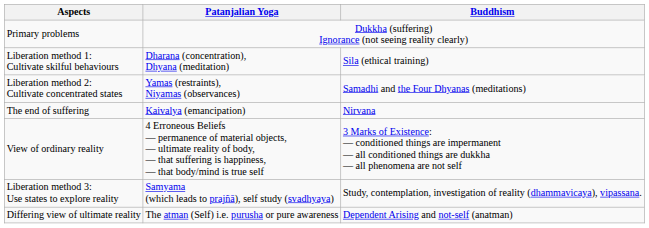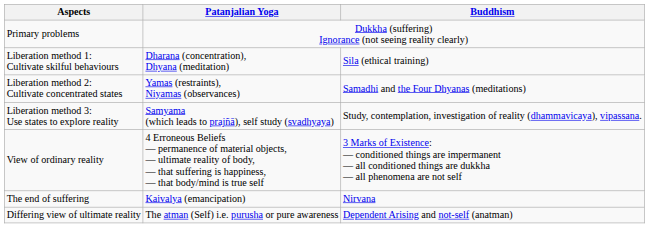rows swapped: Liberation method 3: Use states to explore reality <-> The end of suffering
